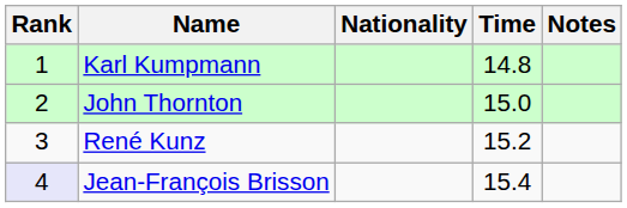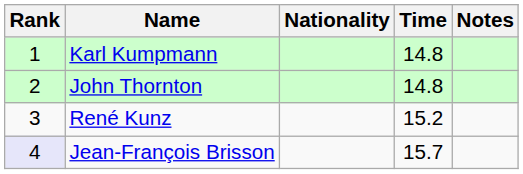John Thornton | Time: 15.0 -> 14.8
Jean-François Brisson | Time: 15.4 -> 15.7
